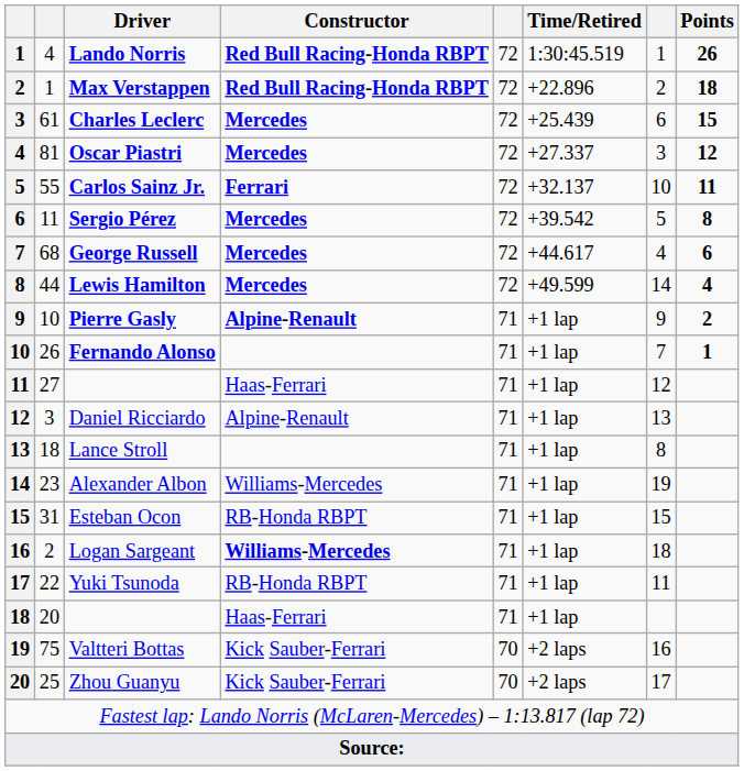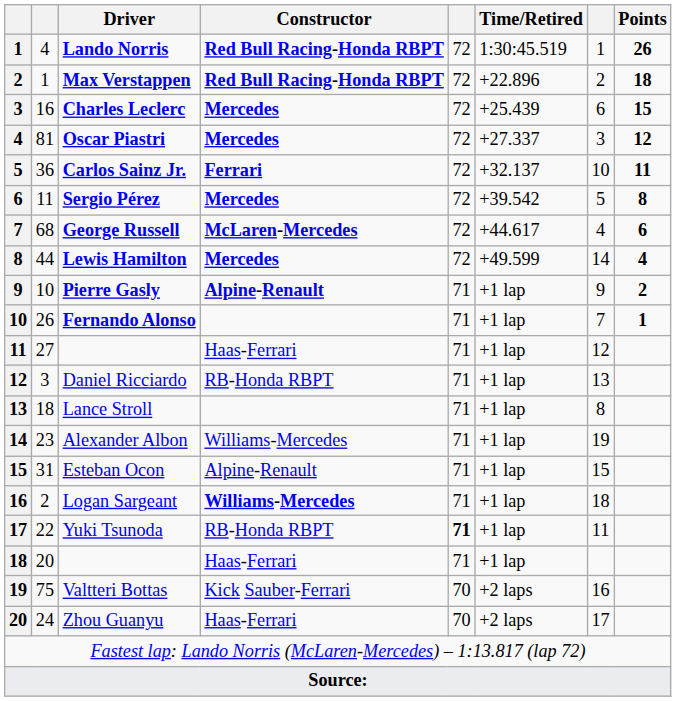Charles Leclerc | column 2: 61 -> 16
Carlos Sainz Jr. | column 2: 55 -> 36
George Russell | Constructor: Mercedes -> McLaren-Mercedes
Daniel Ricciardo | Constructor: Alpine-Renault -> RB-Honda RBPT
Esteban Ocon | Constructor: RB-Honda RBPT -> Alpine-Renault
Yuki Tsunoda | column 5: normal -> bold
Zhou Guanyu | column 2: 25 -> 24
Zhou Guanyu | Constructor: Kick Sauber-Ferrari -> Haas-Ferrari
